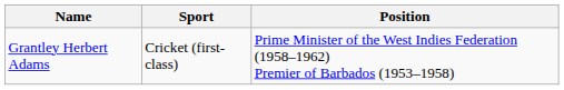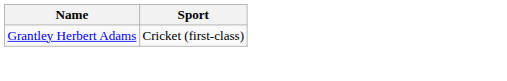- column: Position | Prime Minister of the West Indies Federation (1958–1962) Premier of Barbados (1953–1958)
